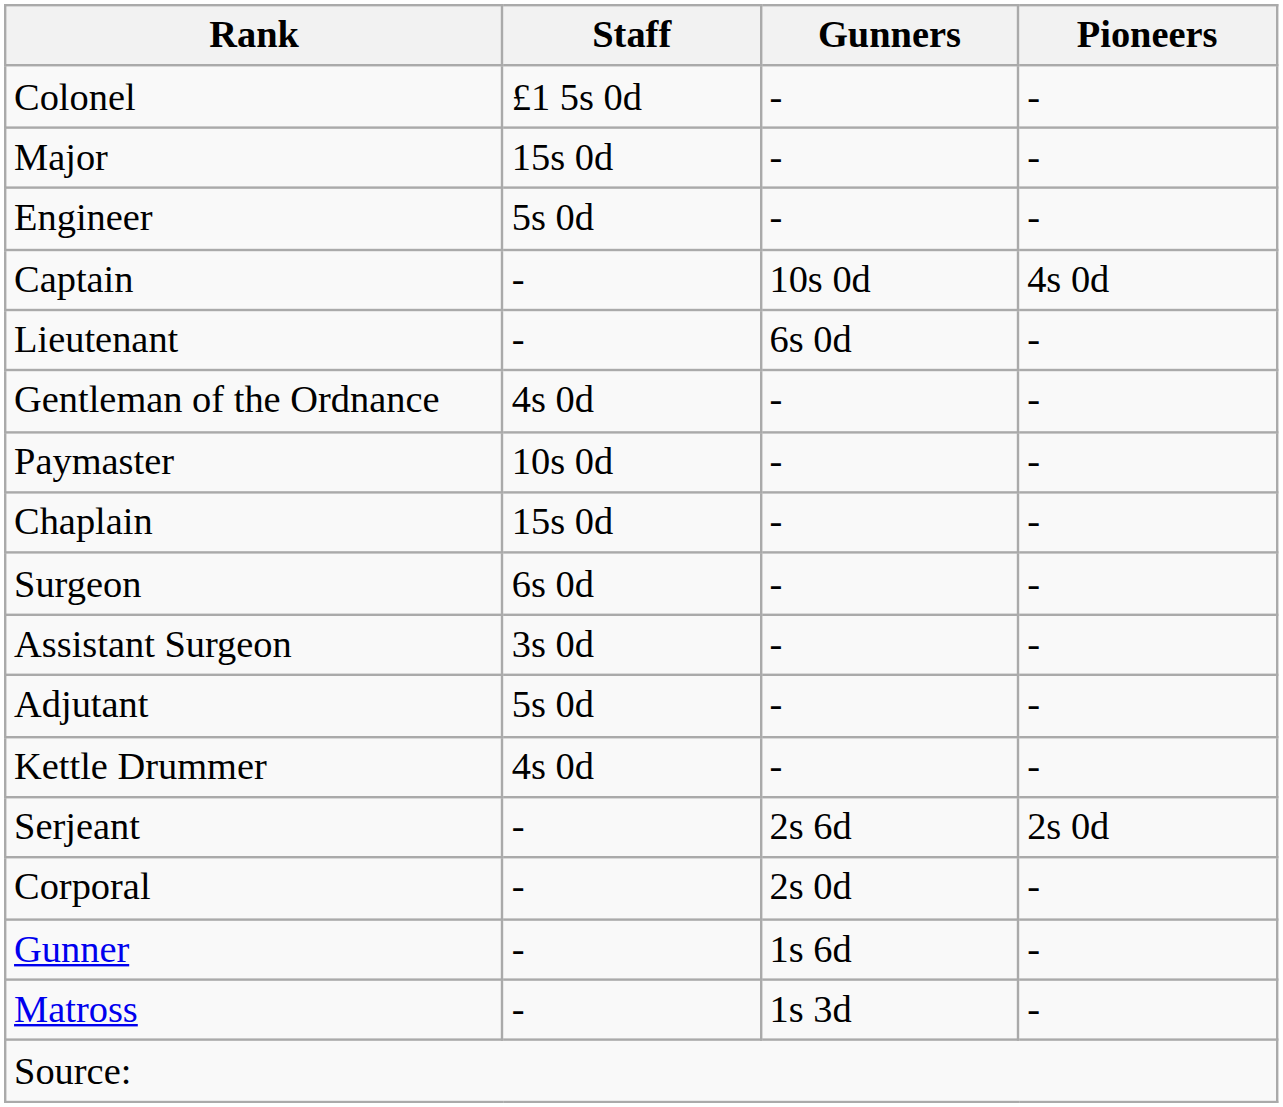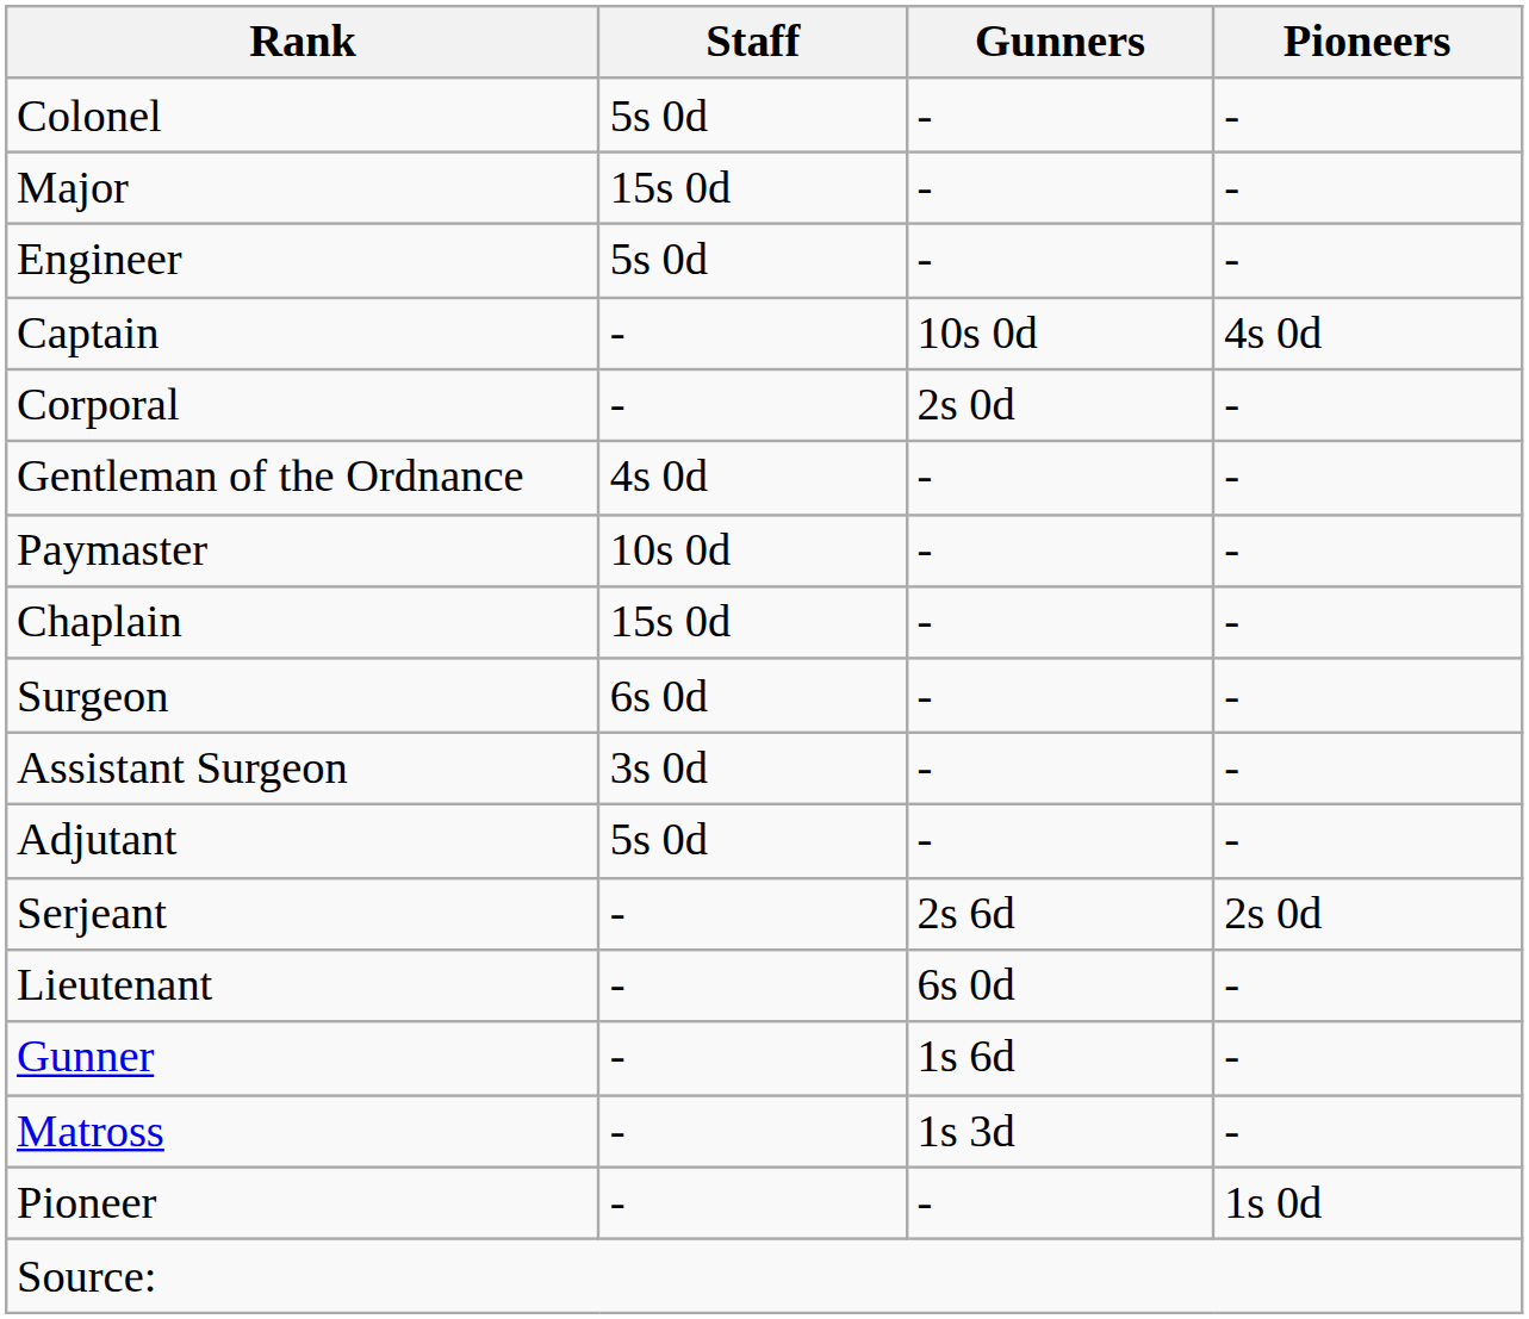Colonel | Staff: £1 5s 0d -> 5s 0d
rows swapped: Lieutenant <-> Corporal
- row: Kettle Drummer | 4s 0d | - | -
+ row: Pioneer | - | - | 1s 0d
